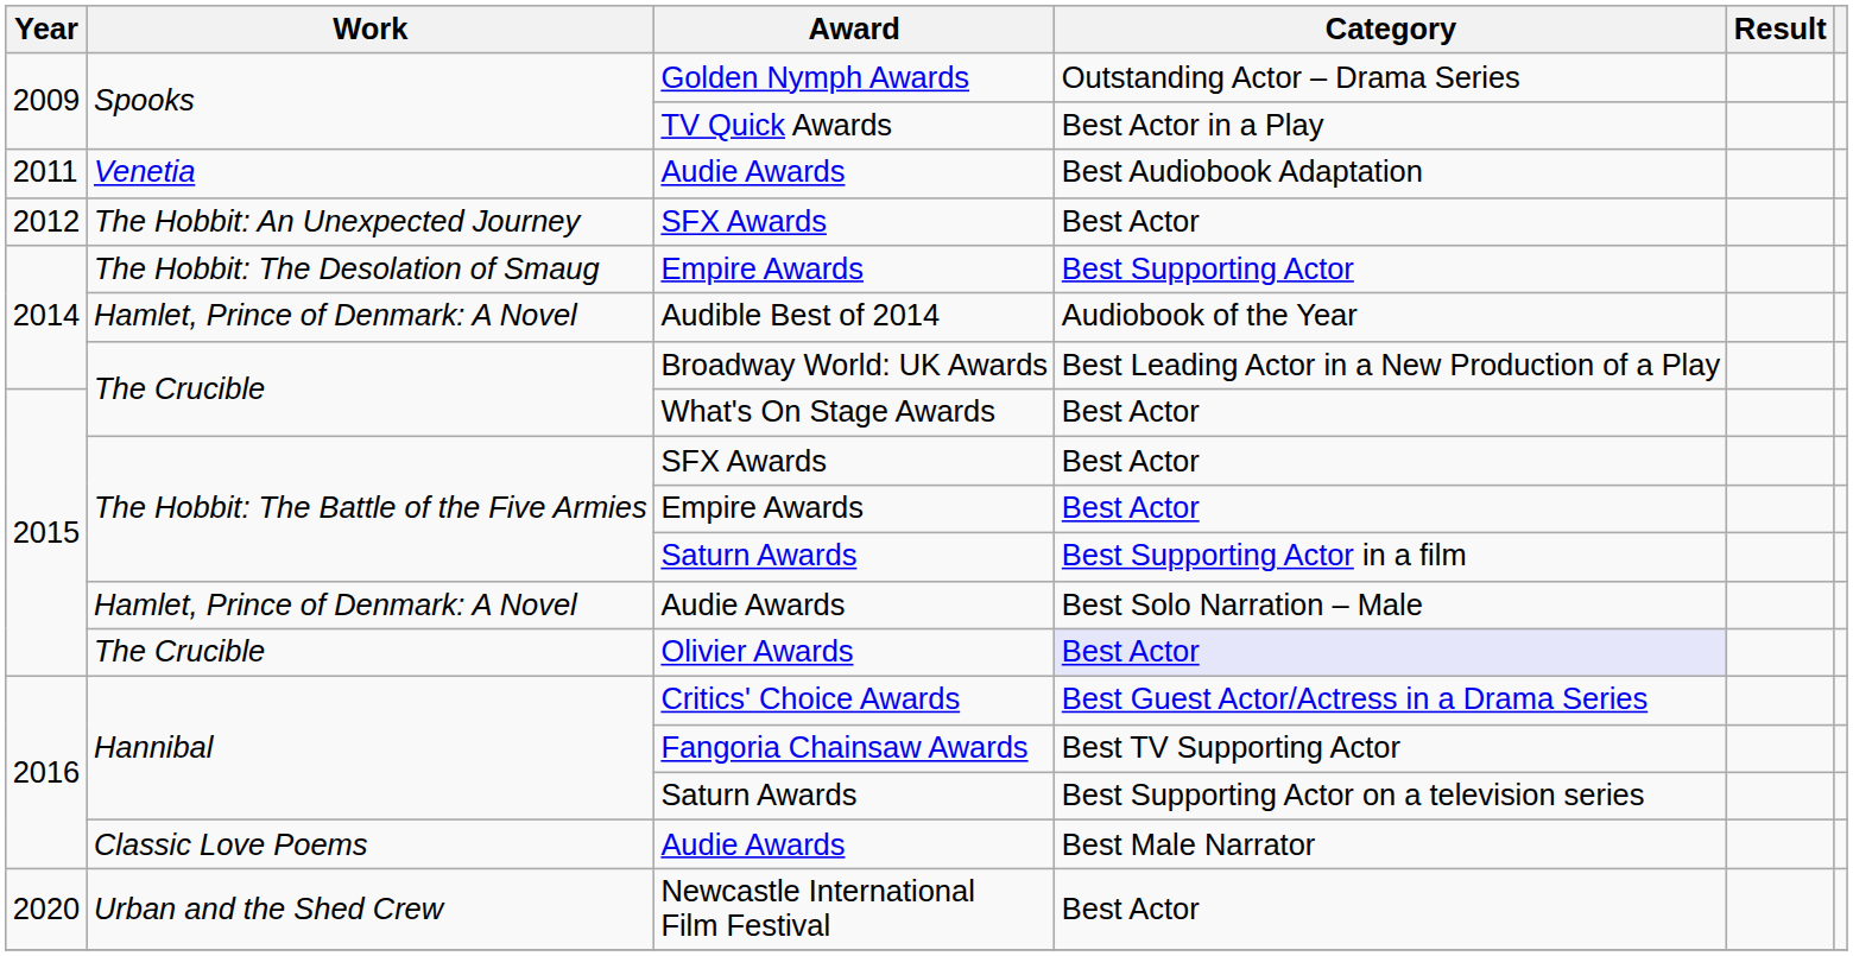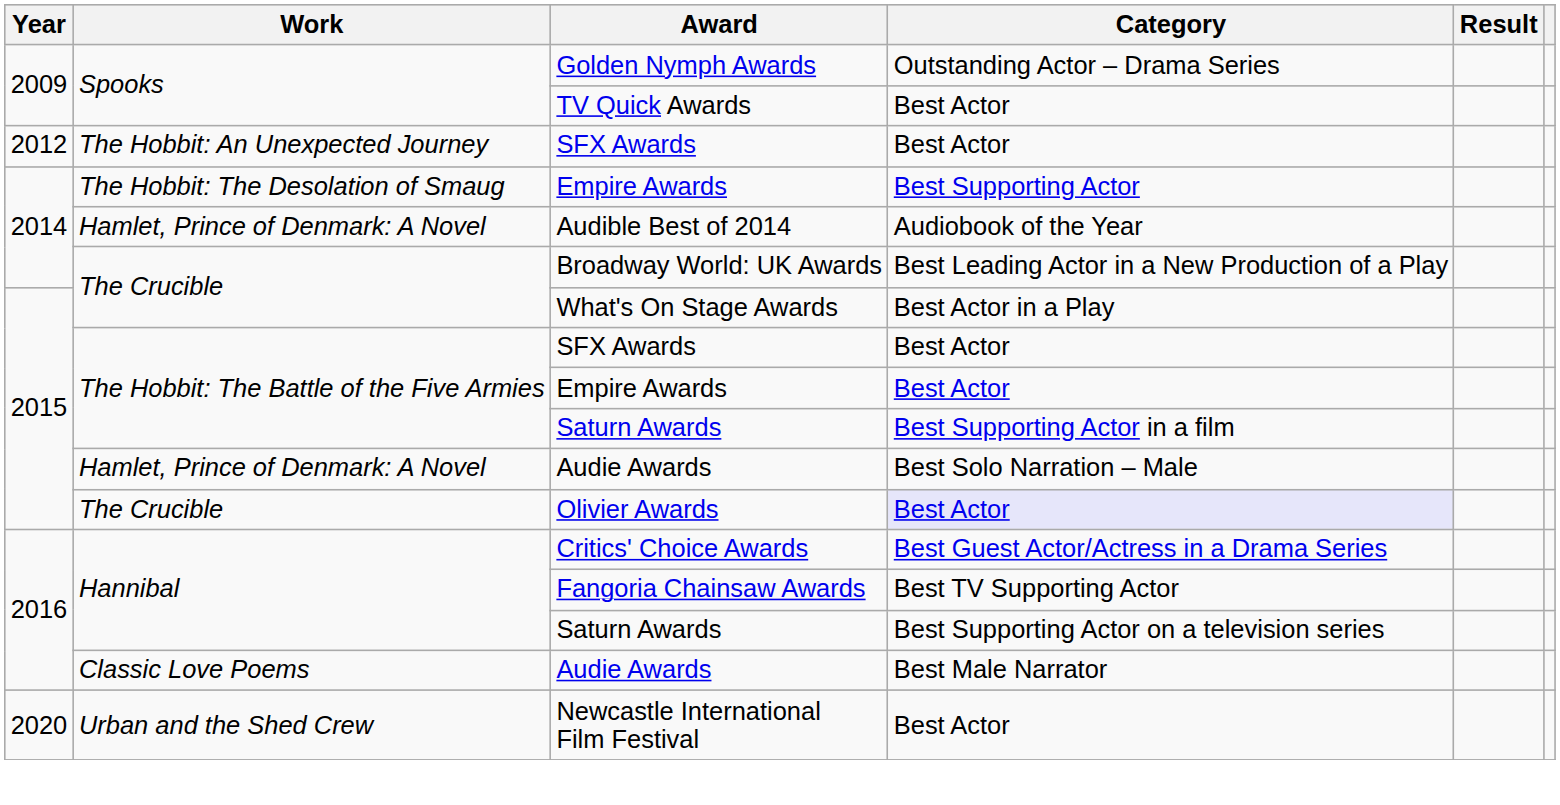TV Quick Awards | Category: Best Actor in a Play -> Best Actor
- row: 2011 | Venetia | Audie Awards | Best Audiobook Adaptation
What's On Stage Awards | Category: Best Actor -> Best Actor in a Play
